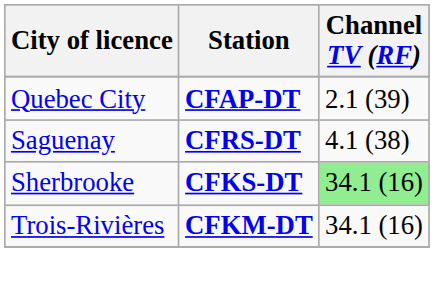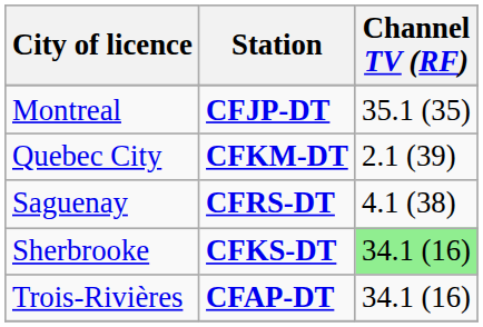+ row: Montreal | CFJP-DT | 35.1 (35)
Quebec City | Station: CFAP-DT -> CFKM-DT
Trois-Rivières | Station: CFKM-DT -> CFAP-DT
